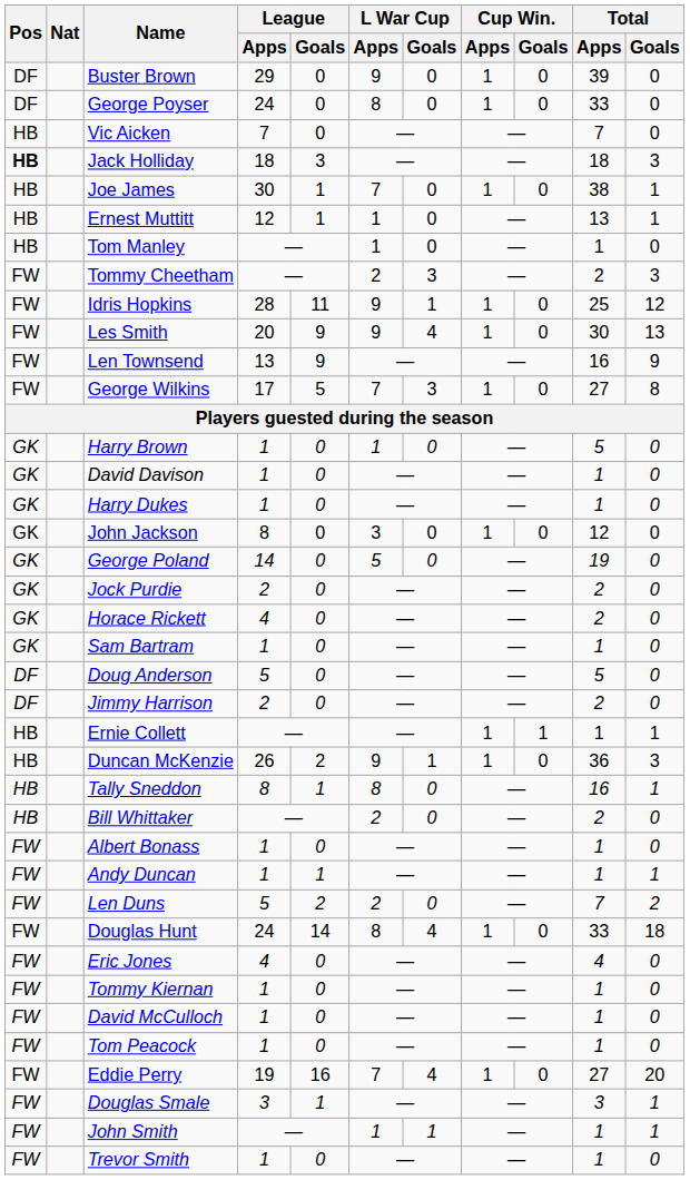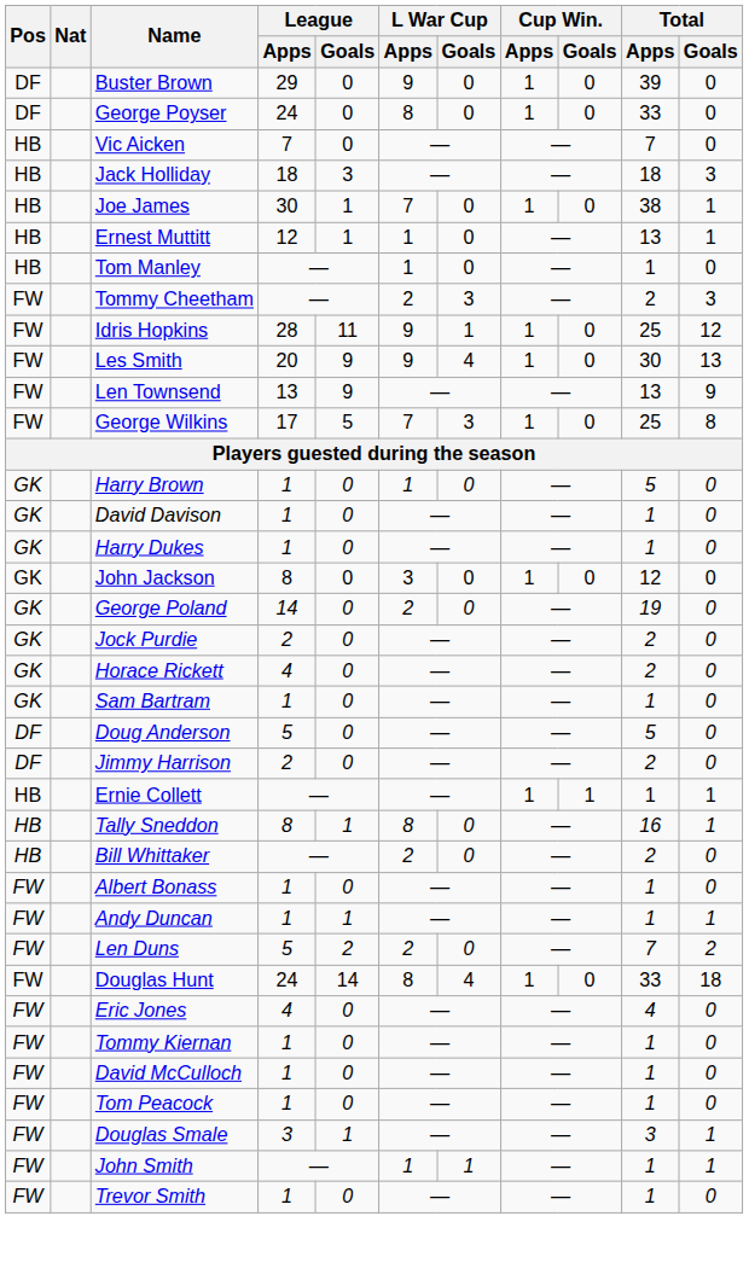Jack Holliday | Pos: bold -> normal
Len Townsend | Total / Apps: 16 -> 13
George Wilkins | Total / Apps: 27 -> 25
George Poland | L War Cup / Apps: 5 -> 2
- row: HB | Duncan McKenzie | 26 | 2 | 9 | 1 | 1 | 0 | 36 | 3
- row: FW | Eddie Perry | 19 | 16 | 7 | 4 | 1 | 0 | 27 | 20
